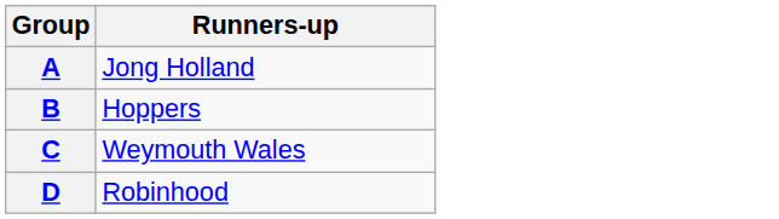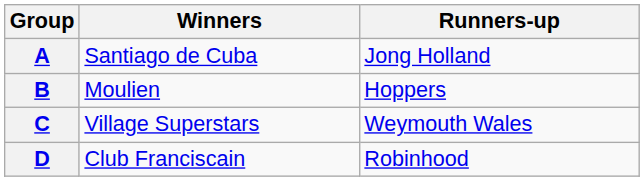+ column: Winners | Santiago de Cuba | Moulien | Village Superstars | Club Franciscain
